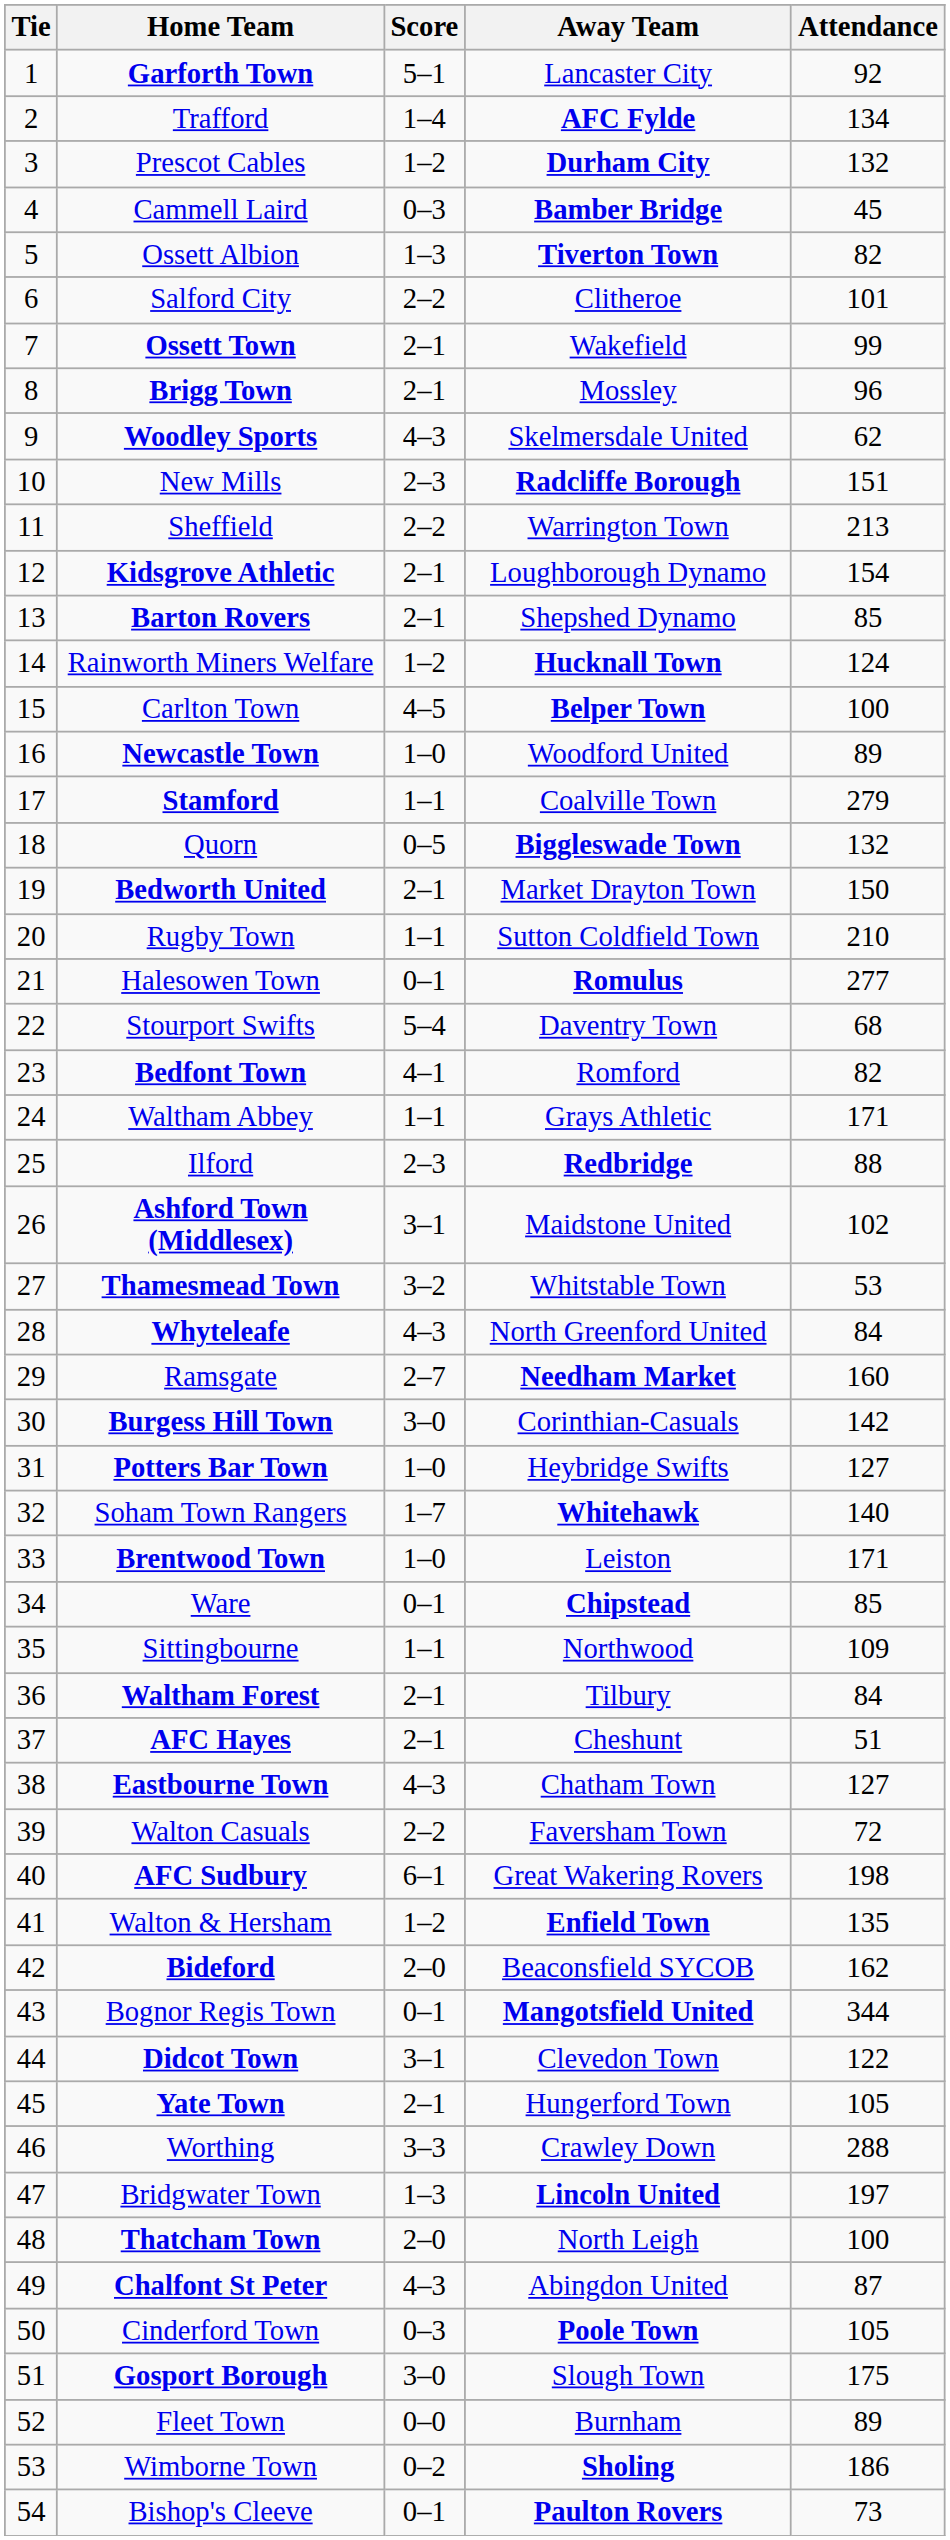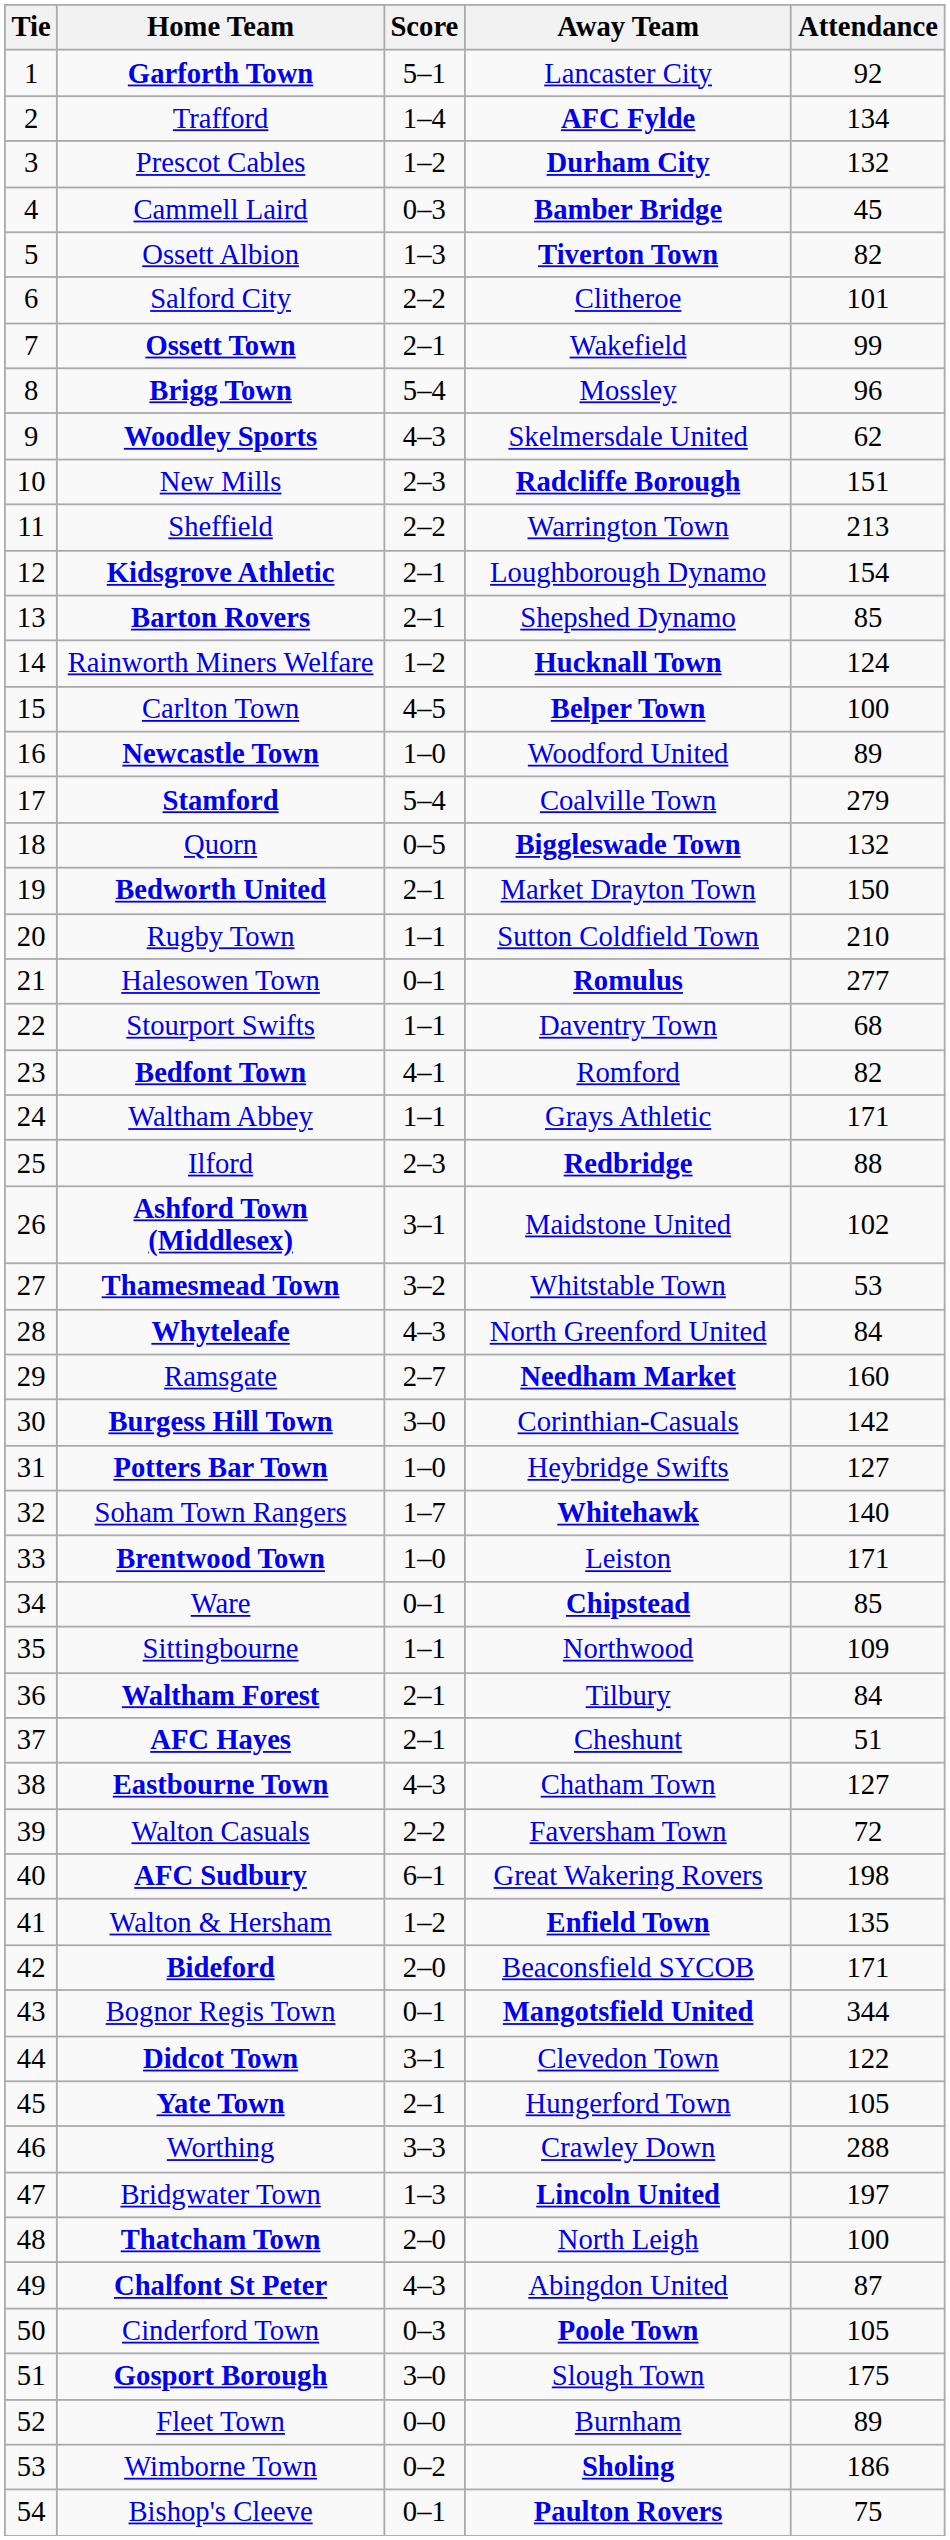Brigg Town | Score: 2–1 -> 5–4
Stamford | Score: 1–1 -> 5–4
Stourport Swifts | Score: 5–4 -> 1–1
Bideford | Attendance: 162 -> 171
Bishop's Cleeve | Attendance: 73 -> 75
